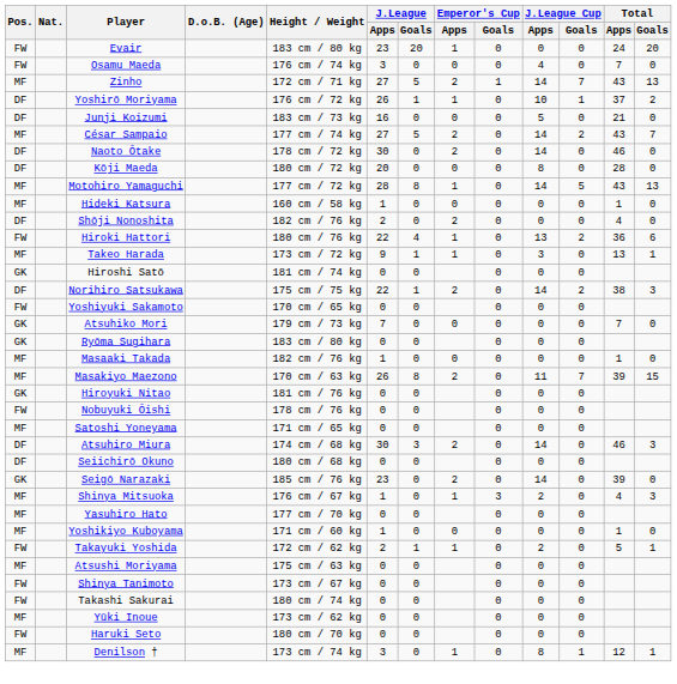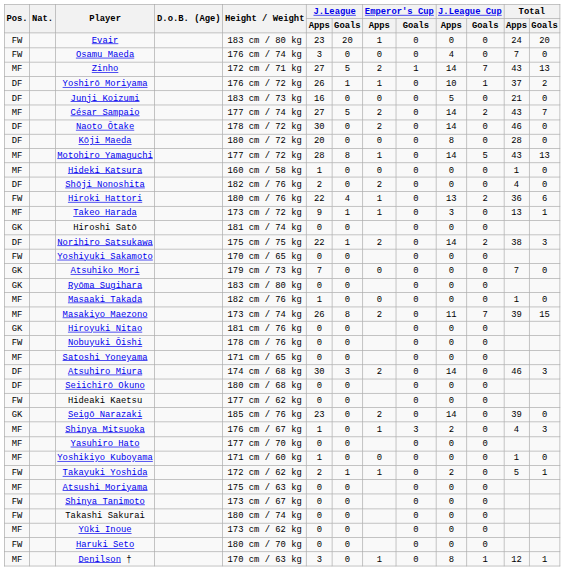Masakiyo Maezono | Height / Weight: 170 cm / 63 kg -> 173 cm / 74 kg
+ row: FW | Hideaki Kaetsu | 177 cm / 62 kg | 0 | 0 | 0 | 0 | 0
Denilson † | Height / Weight: 173 cm / 74 kg -> 170 cm / 63 kg
